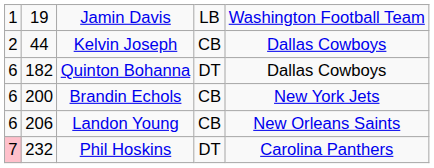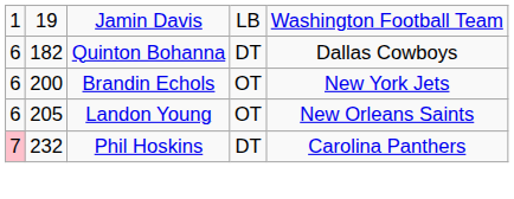- row: 2 | 44 | Kelvin Joseph | CB | Dallas Cowboys
Brandin Echols | column 4: CB -> OT
Landon Young | column 2: 206 -> 205
Landon Young | column 4: CB -> OT
